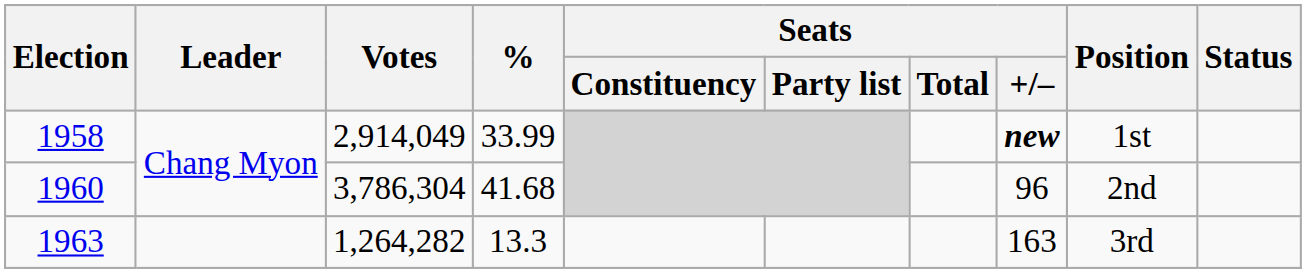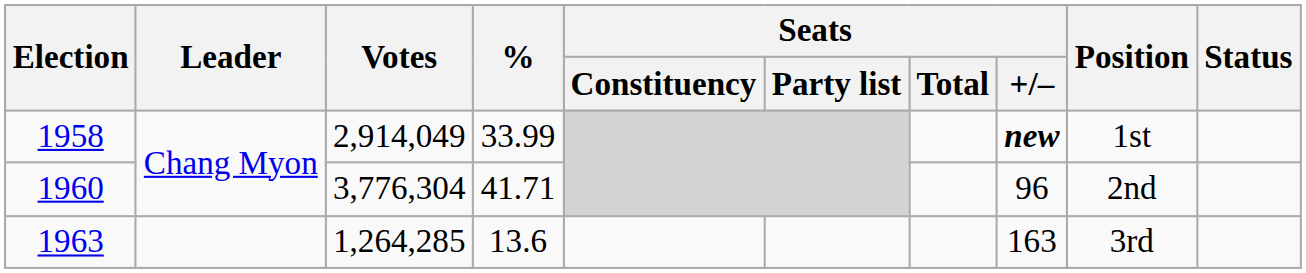1960 | Votes: 3,786,304 -> 3,776,304
1960 | %: 41.68 -> 41.71
1963 | Votes: 1,264,282 -> 1,264,285
1963 | %: 13.3 -> 13.6
